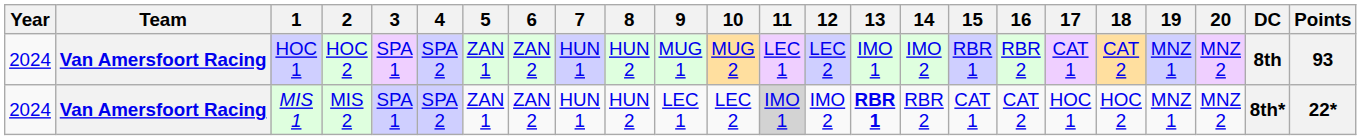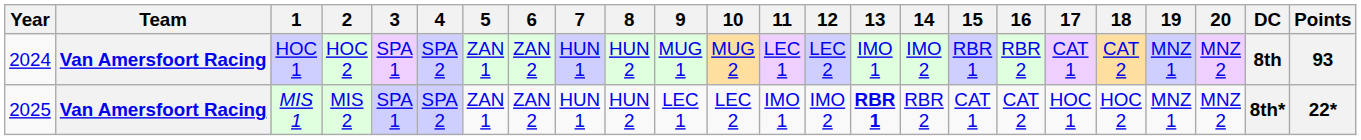MIS 1 | Year: 2024 -> 2025
MIS 1 | 11: lightgrey background -> no background
